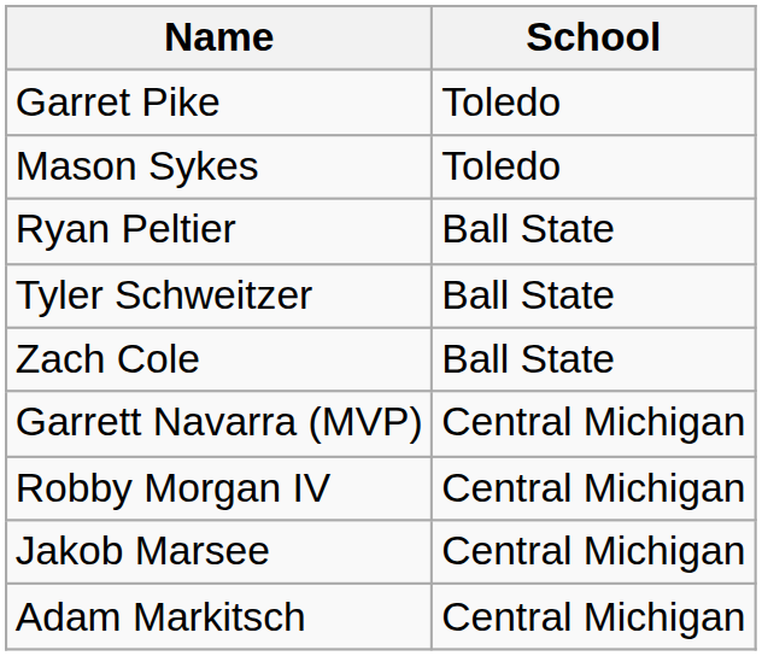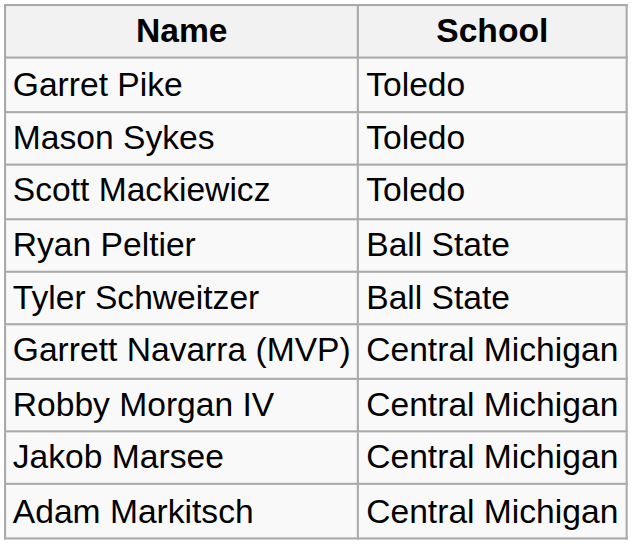+ row: Scott Mackiewicz | Toledo
- row: Zach Cole | Ball State
